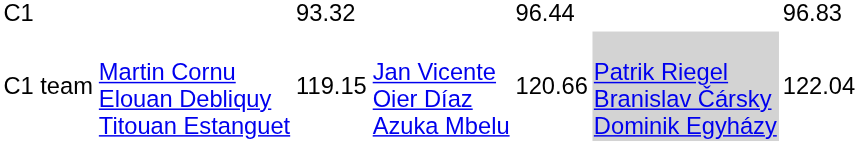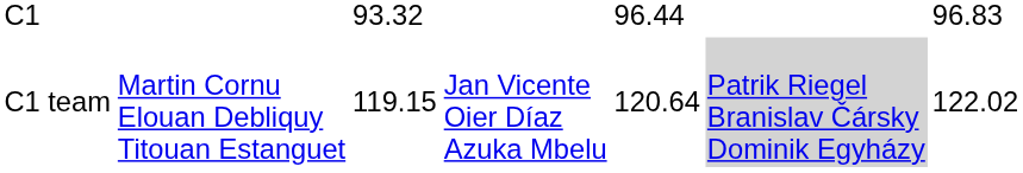C1 team | column 5: 120.66 -> 120.64
C1 team | column 7: 122.04 -> 122.02
